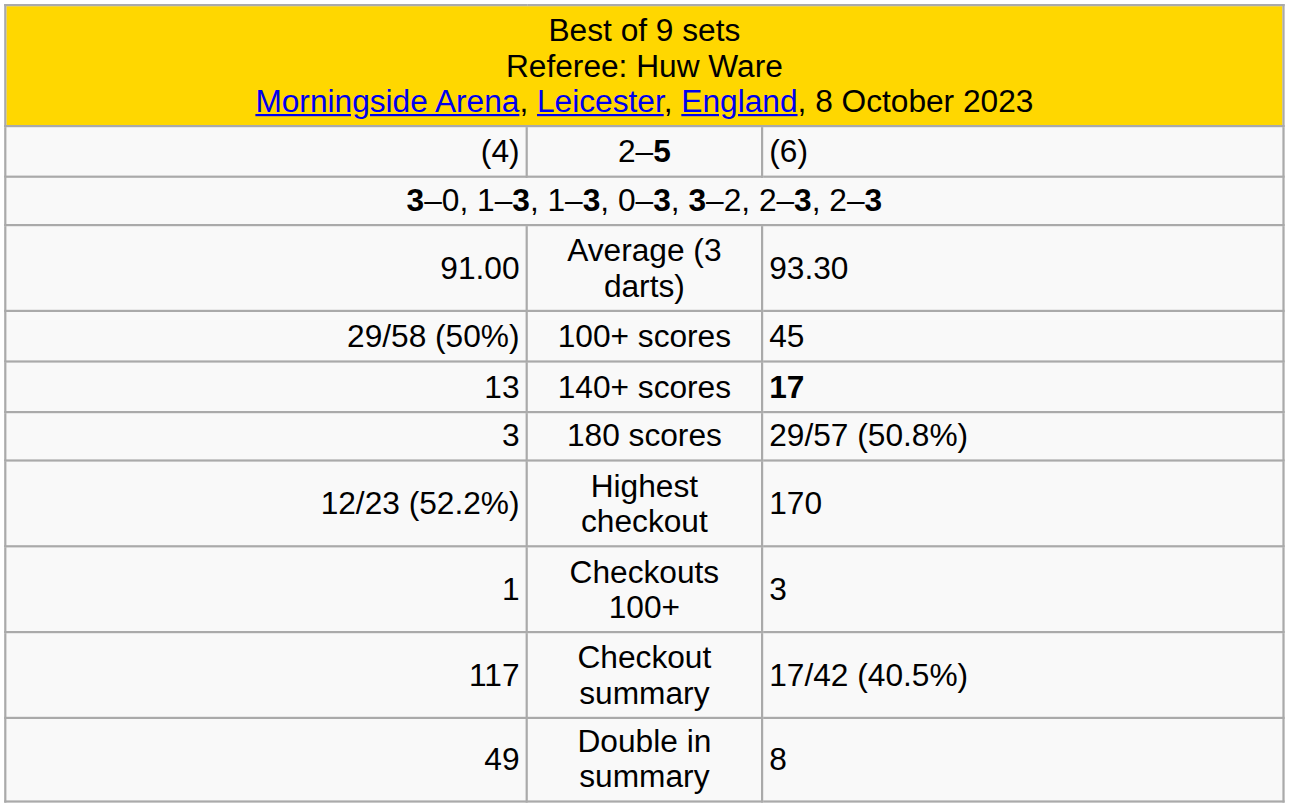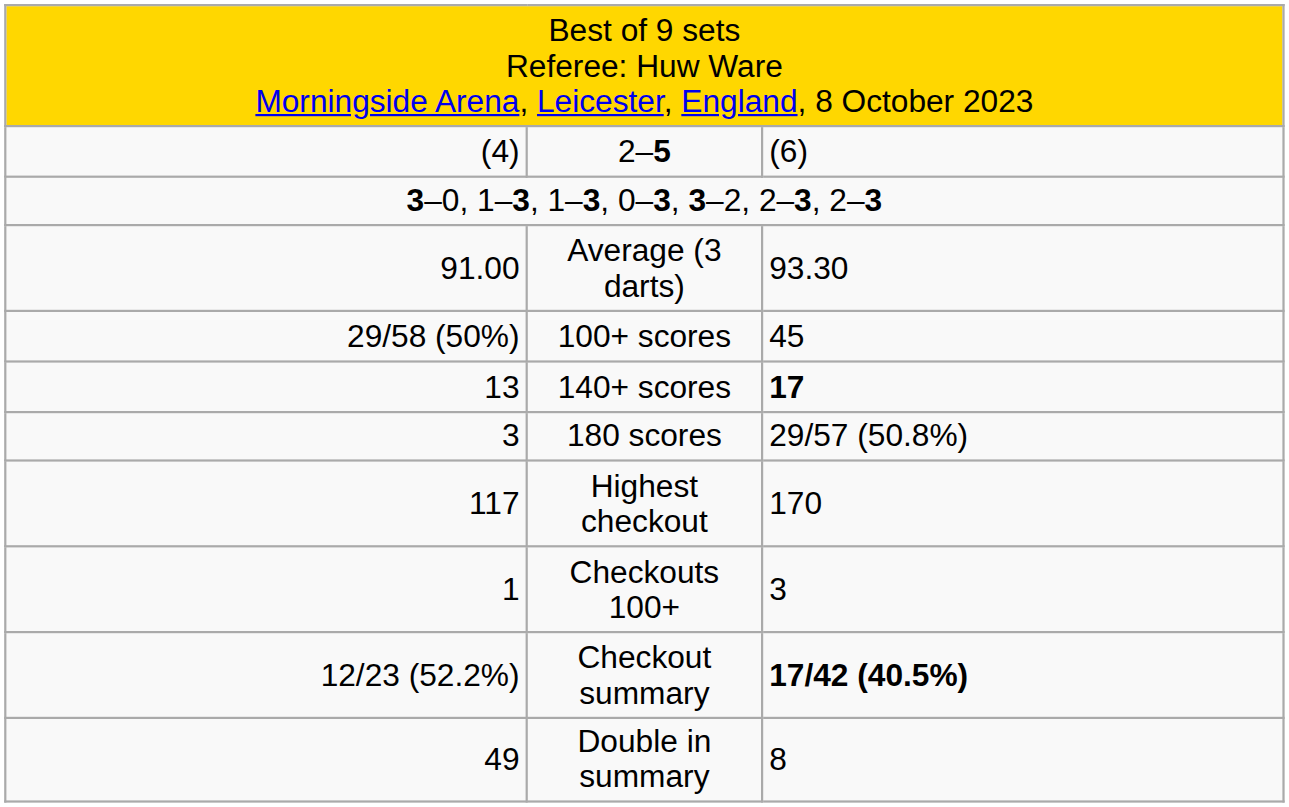Highest checkout | column 1: 12/23 (52.2%) -> 117
Checkout summary | column 1: 117 -> 12/23 (52.2%)
Checkout summary | column 3: normal -> bold
